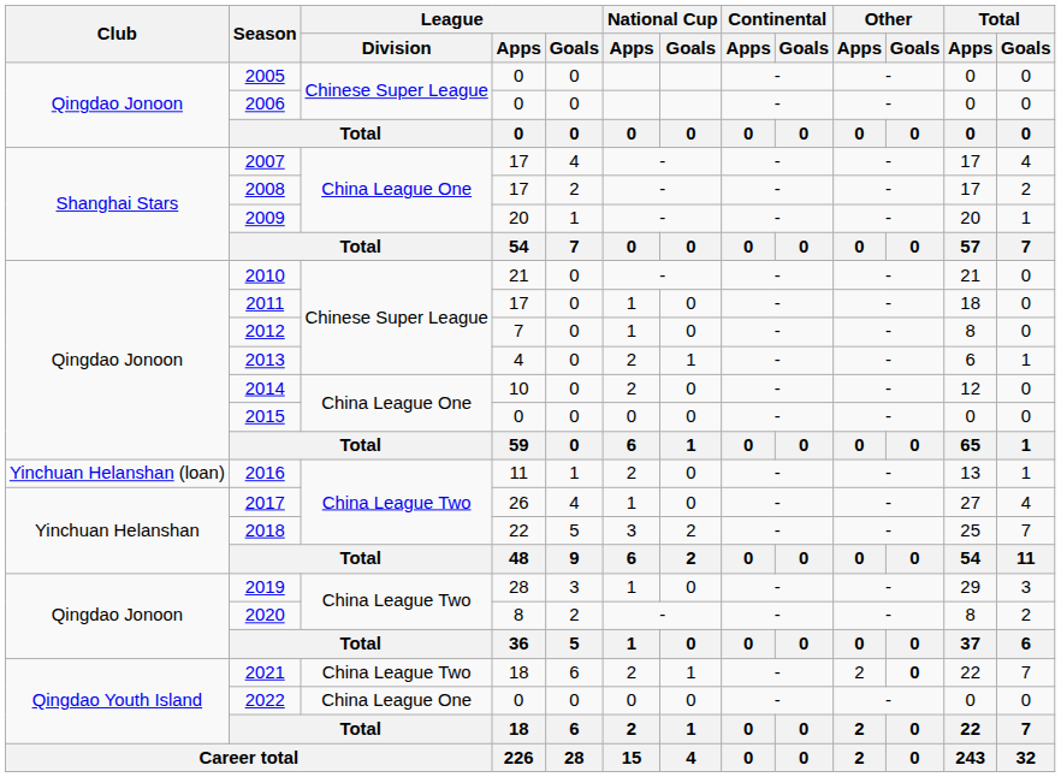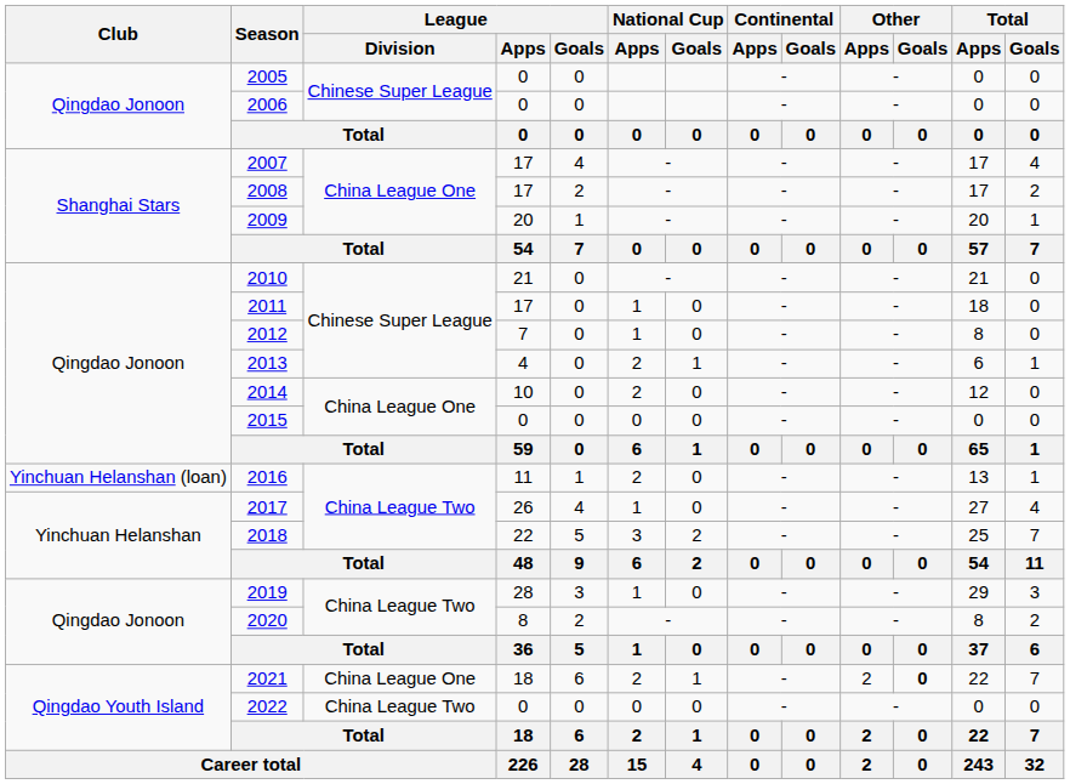2021 | League / Division: China League Two -> China League One
2022 | League / Division: China League One -> China League Two
